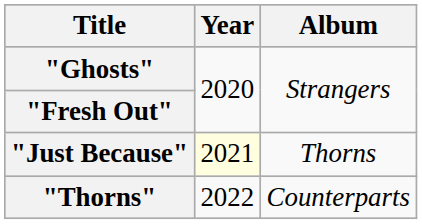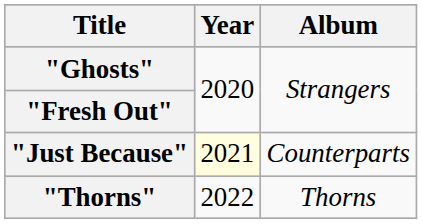"Just Because" | Album: Thorns -> Counterparts
"Thorns" | Album: Counterparts -> Thorns
